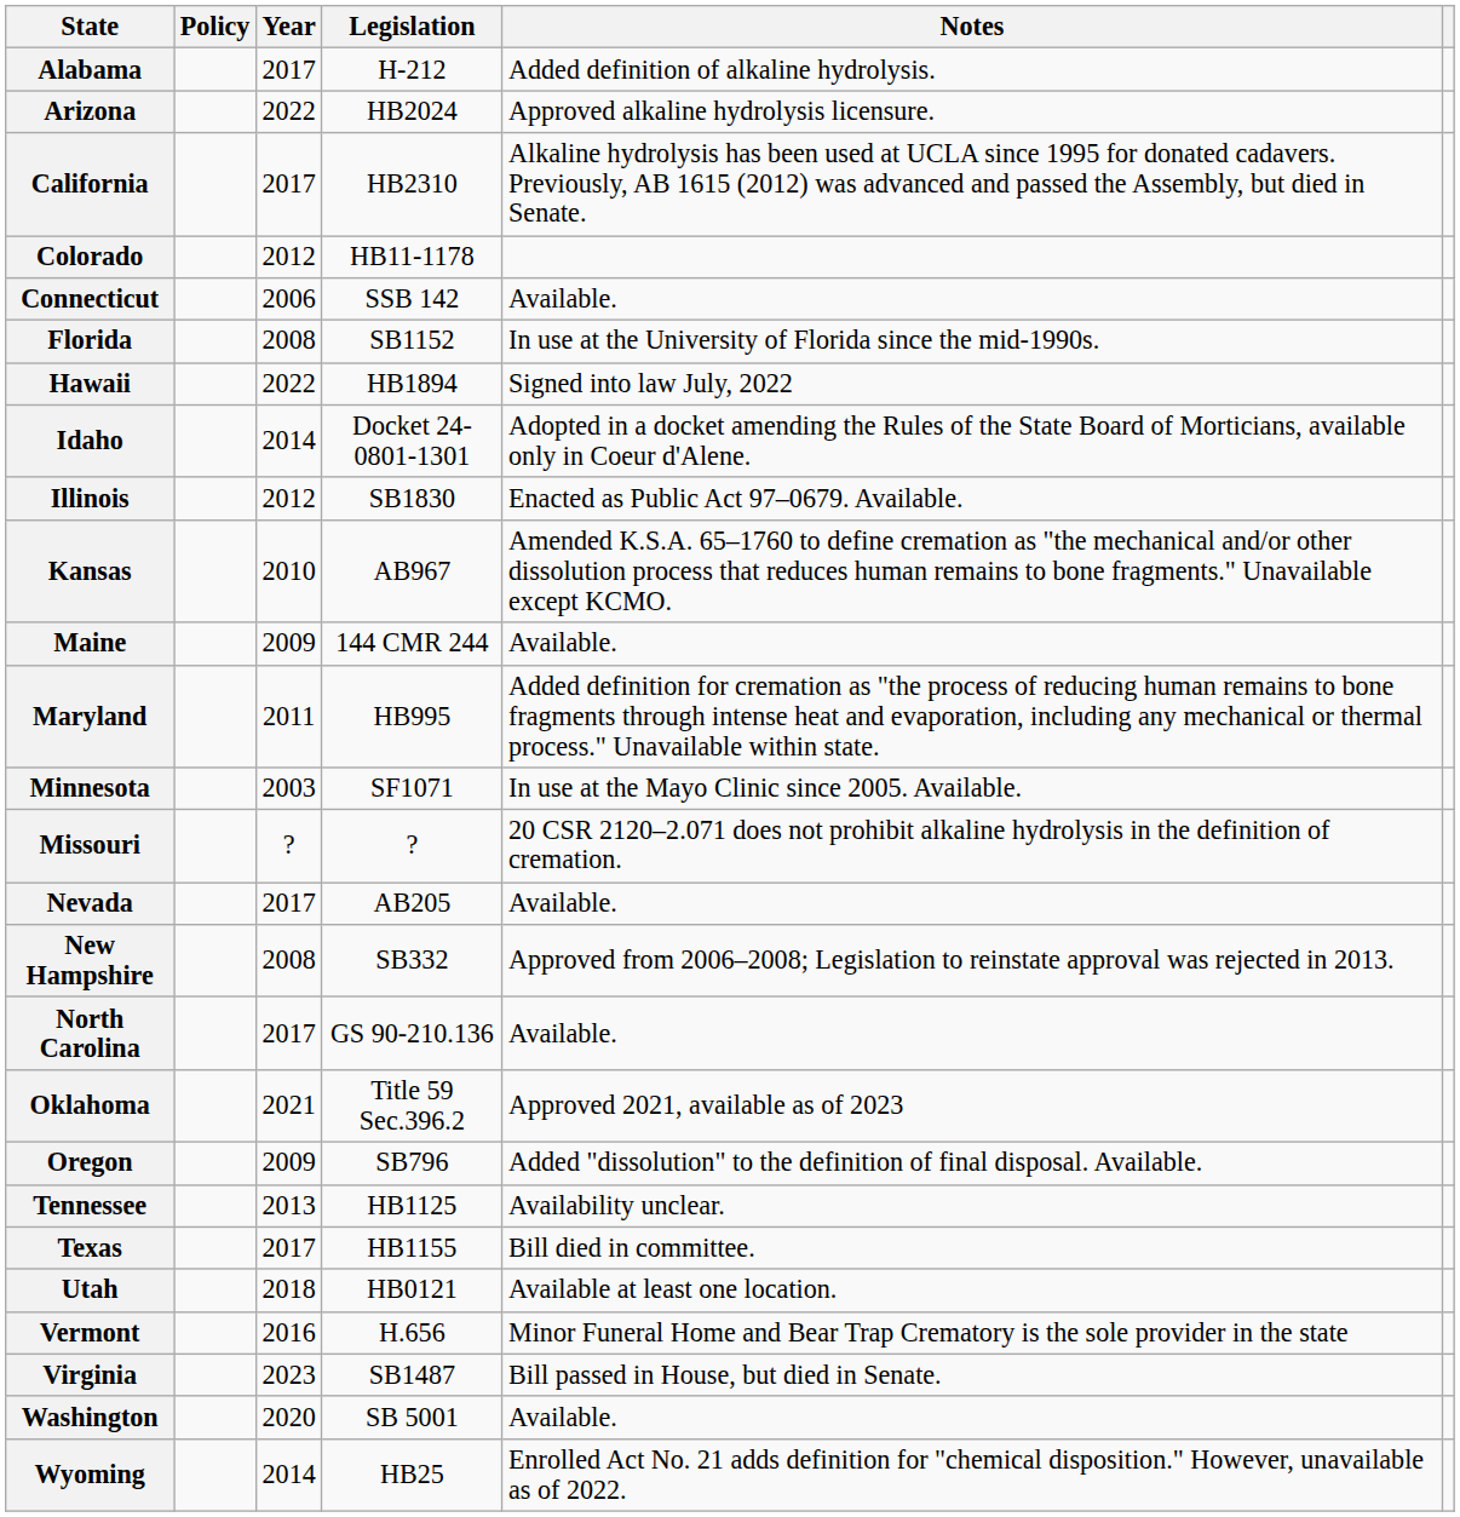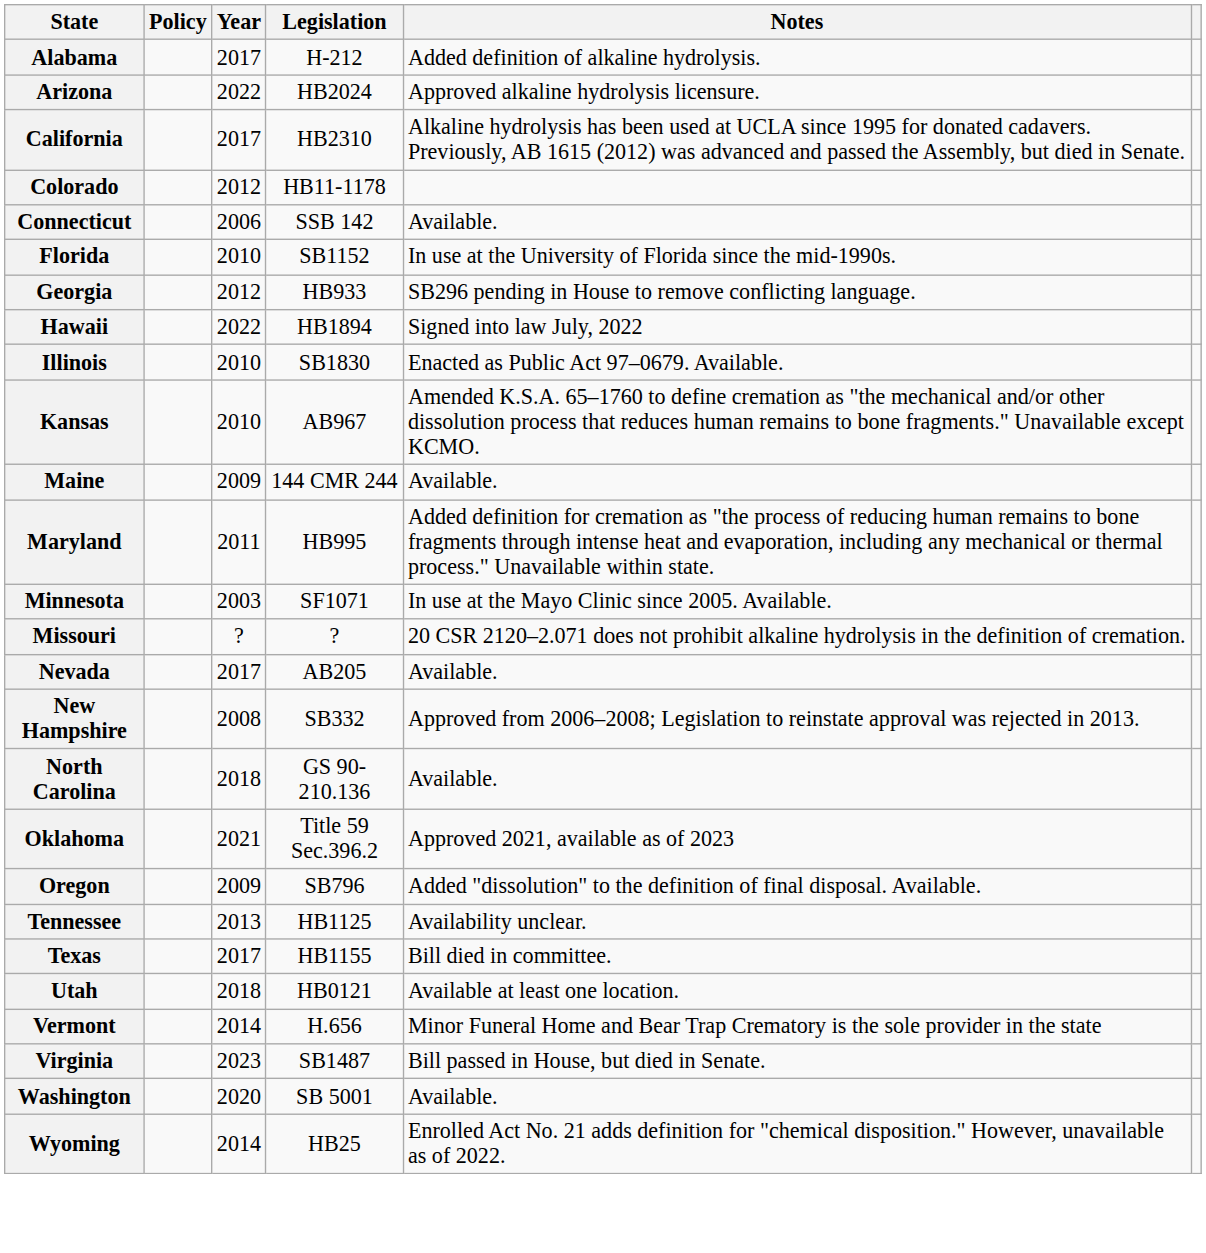Florida | Year: 2008 -> 2010
+ row: Georgia | 2012 | HB933 | SB296 pending in House to remove conflicting language.
- row: Idaho | 2014 | Docket 24-0801-1301 | Adopted in a docket amending the Rules of the State Board of Morticians, available only in Coeur d'Alene.
Illinois | Year: 2012 -> 2010
North Carolina | Year: 2017 -> 2018
Vermont | Year: 2016 -> 2014
